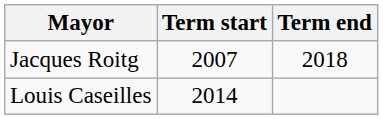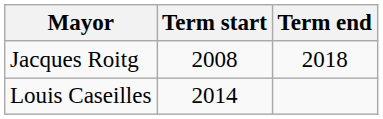Jacques Roitg | Term start: 2007 -> 2008
